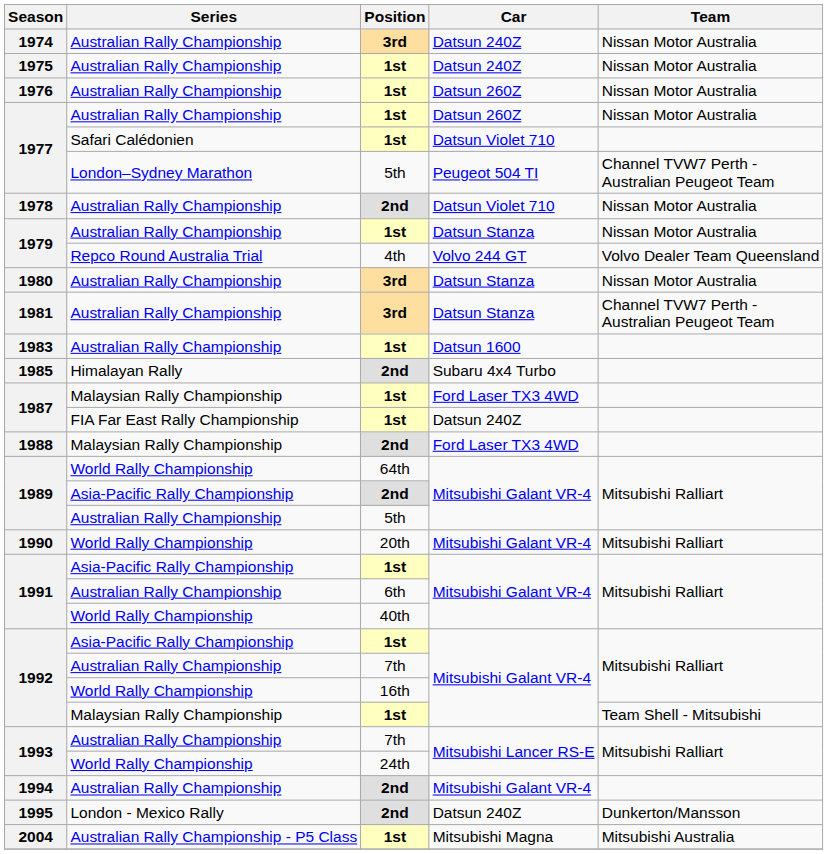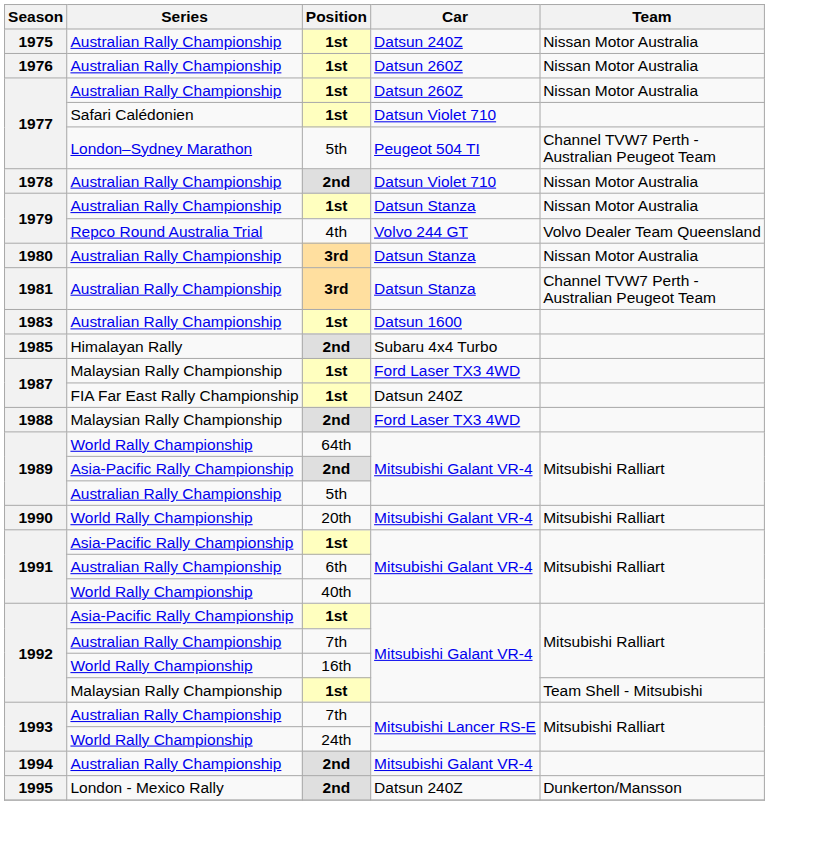- row: 1974 | Australian Rally Championship | 3rd | Datsun 240Z | Nissan Motor Australia
- row: 2004 | Australian Rally Championship - P5 Class | 1st | Mitsubishi Magna | Mitsubishi Australia
